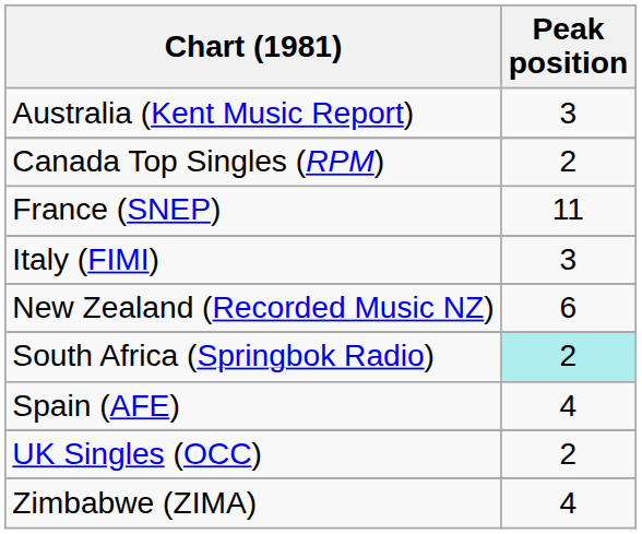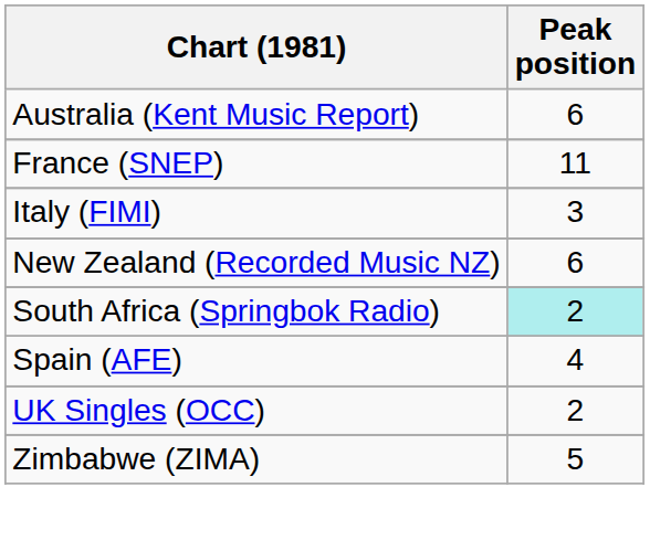Australia (Kent Music Report) | Peak position: 3 -> 6
- row: Canada Top Singles (RPM) | 2
Zimbabwe (ZIMA) | Peak position: 4 -> 5
